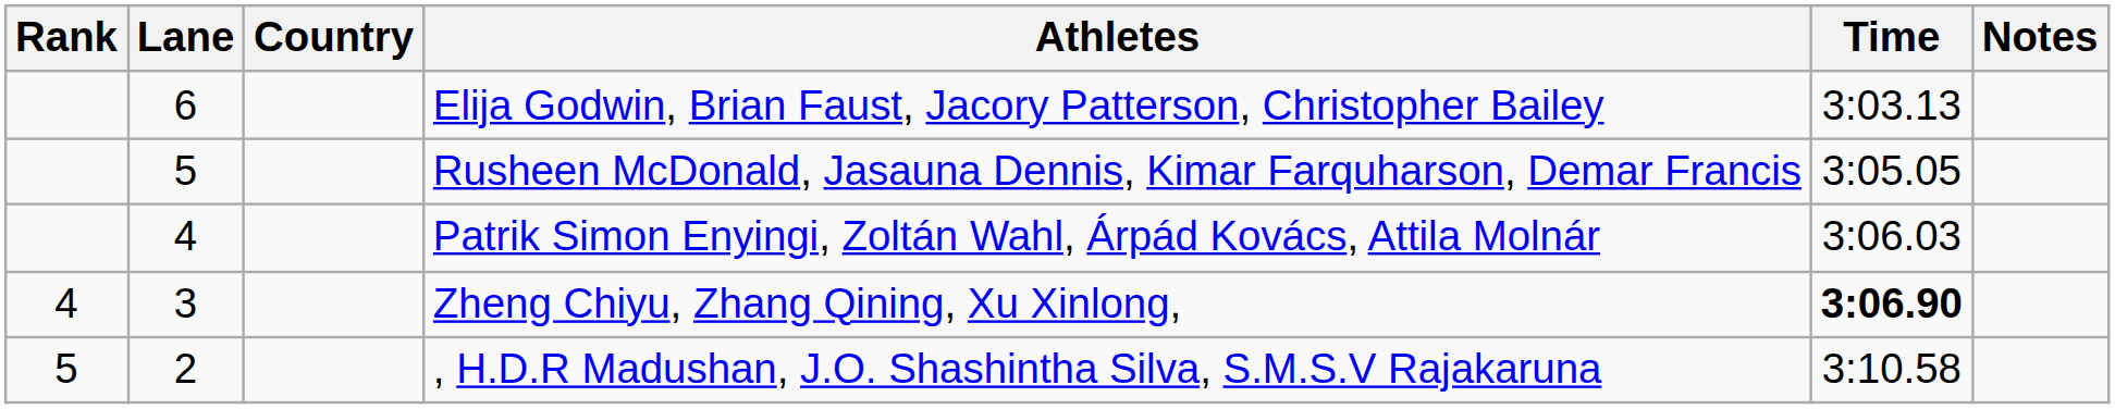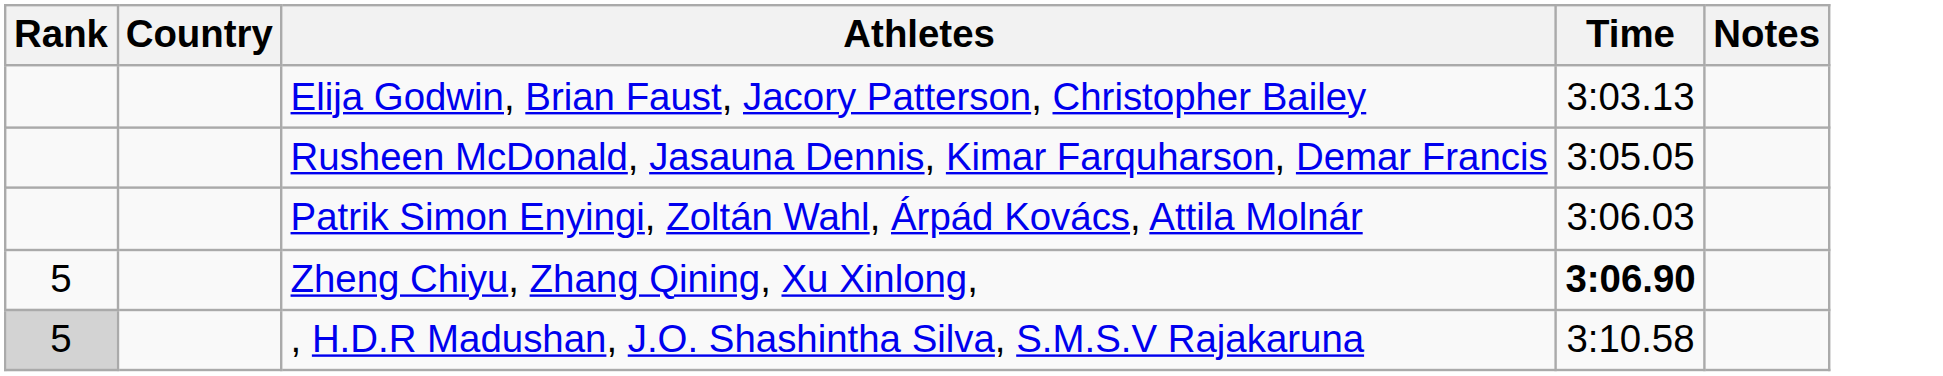- column: Lane | 6 | 5 | 4 | 3 | 2
Zheng Chiyu, Zhang Qining, Xu Xinlong, | Rank: 4 -> 5
, H.D.R Madushan, J.O. Shashintha Silva, S.M.S.V Rajakaruna | Rank: no background -> lightgrey background
